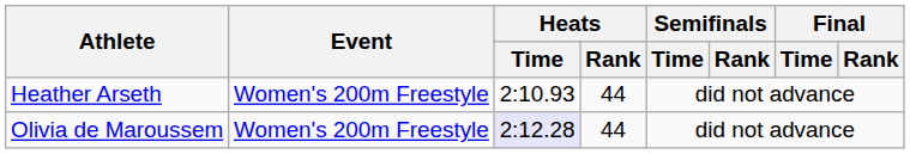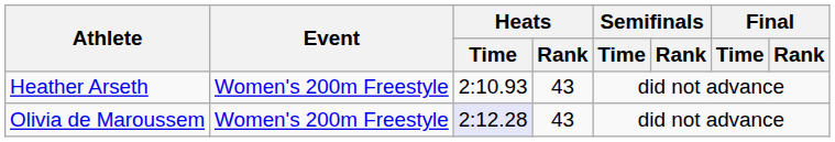Heather Arseth | Heats / Rank: 44 -> 43
Olivia de Maroussem | Heats / Rank: 44 -> 43
